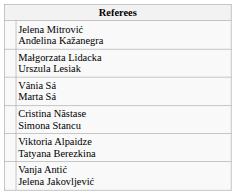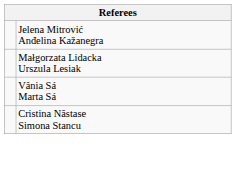- row: Viktoria Alpaidze Tatyana Berezkina
- row: Vanja Antić Jelena Jakovljević
